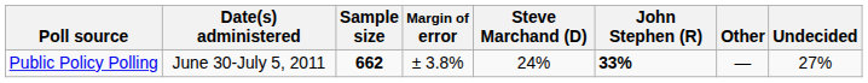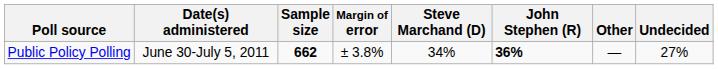Public Policy Polling | Steve Marchand (D): 24% -> 34%
Public Policy Polling | John Stephen (R): 33% -> 36%
